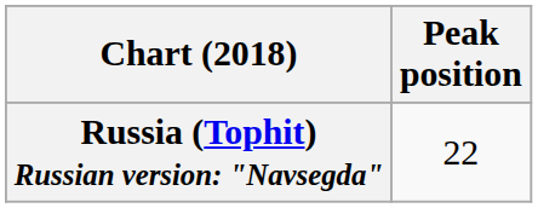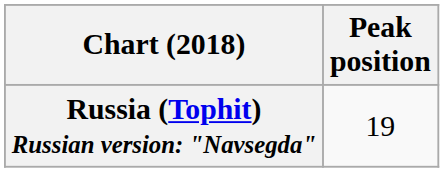Russia (Tophit) Russian version: "Navsegda" | Peak position: 22 -> 19
